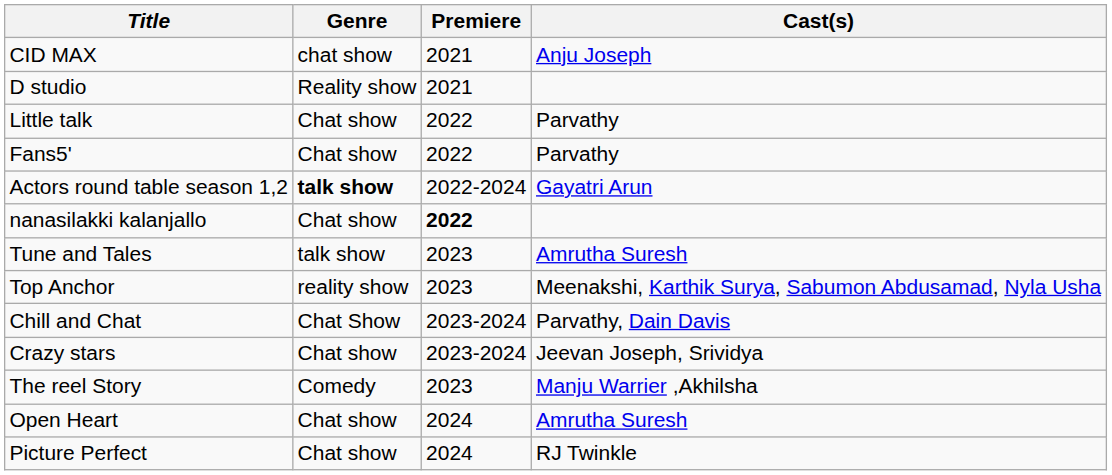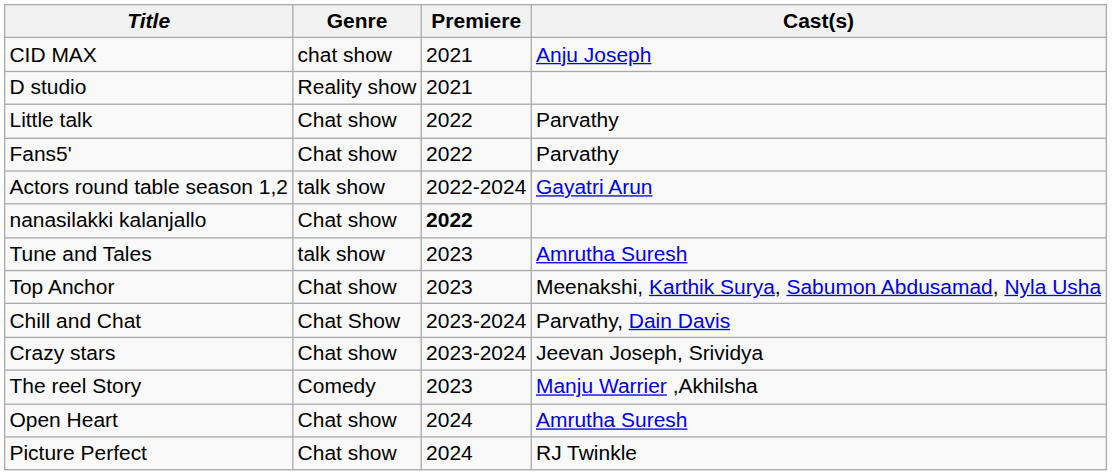Actors round table season 1,2 | Genre: bold -> normal
Top Anchor | Genre: reality show -> Chat show
